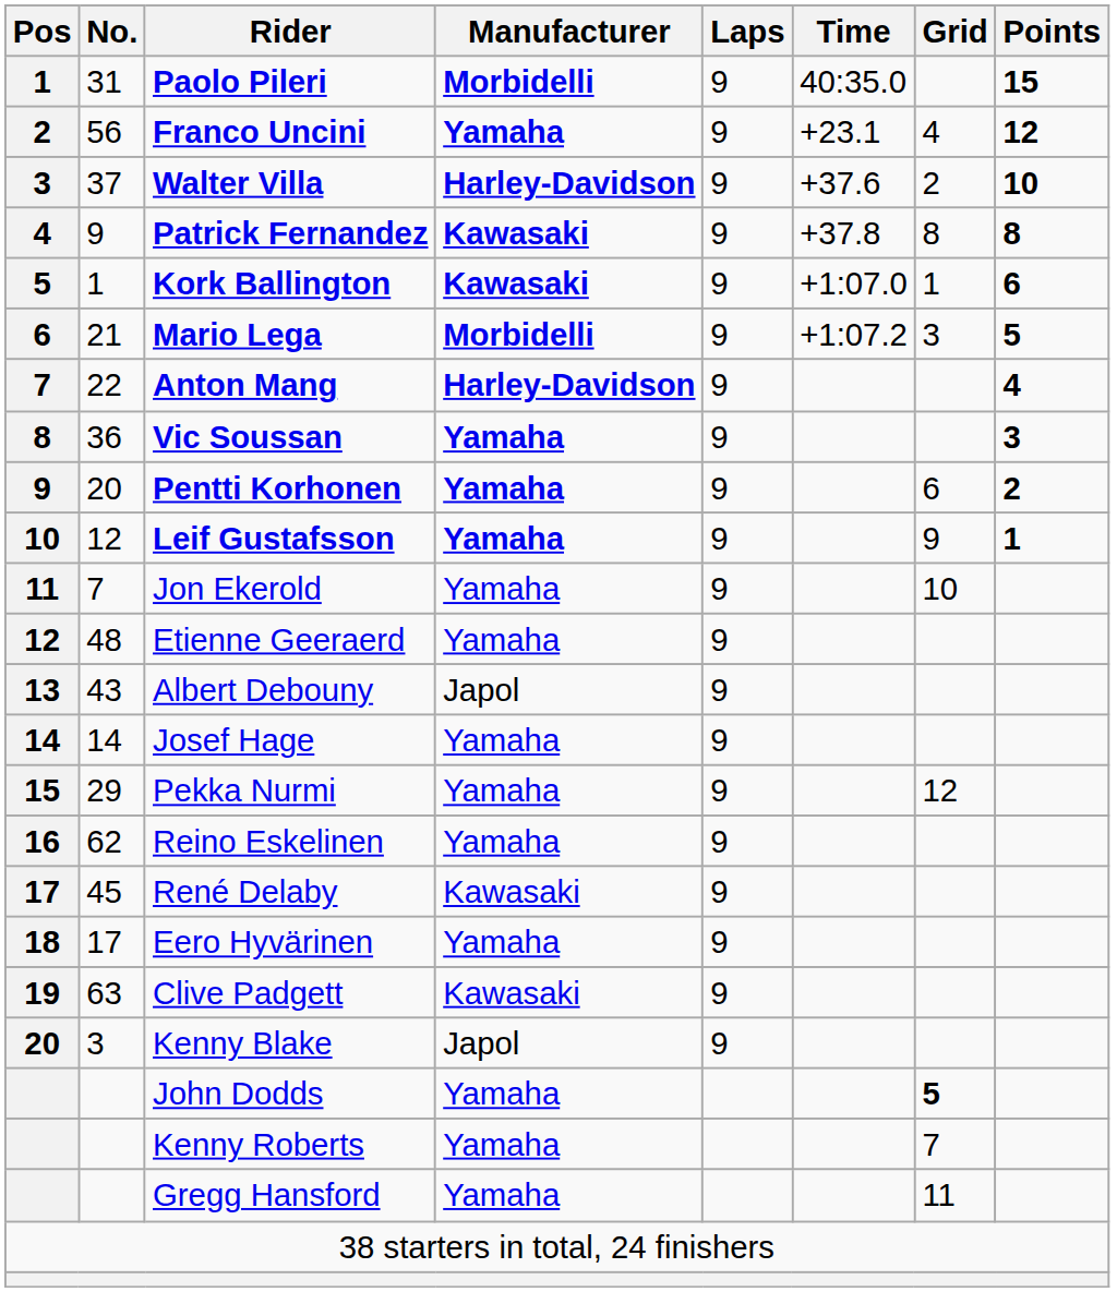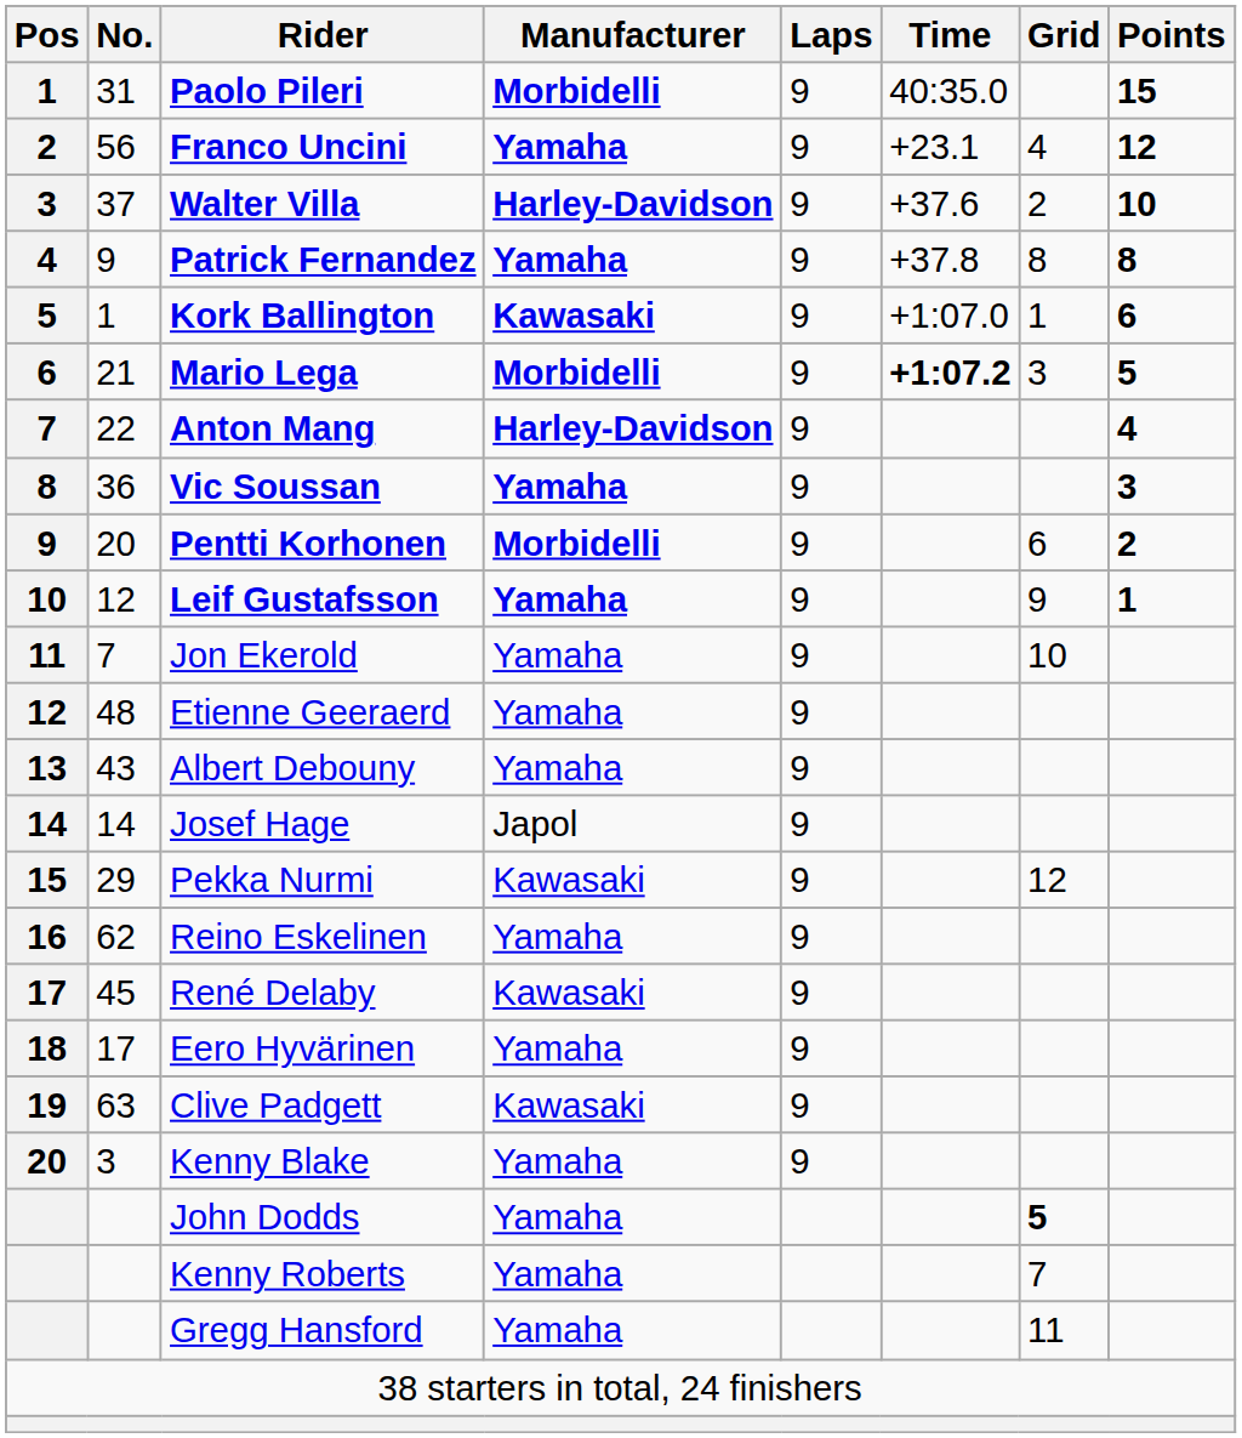Patrick Fernandez | Manufacturer: Kawasaki -> Yamaha
Mario Lega | Time: normal -> bold
Pentti Korhonen | Manufacturer: Yamaha -> Morbidelli
Albert Debouny | Manufacturer: Japol -> Yamaha
Josef Hage | Manufacturer: Yamaha -> Japol
Pekka Nurmi | Manufacturer: Yamaha -> Kawasaki
Kenny Blake | Manufacturer: Japol -> Yamaha
